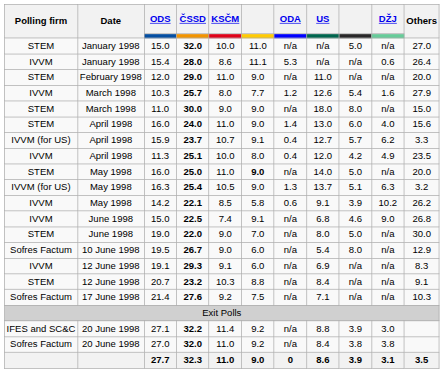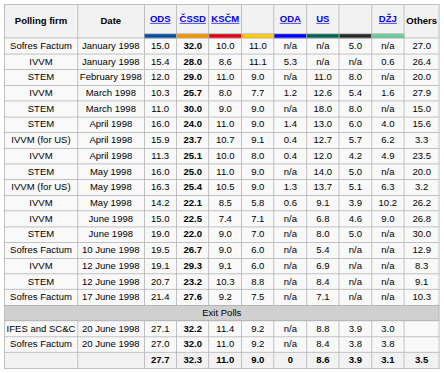15.0 / 32.0 | Polling firm: STEM -> Sofres Factum
29.0 | column 9: n/a -> 8.0
25.0 | column 6: bold -> normal
22.5 | column 6: 9.1 -> 7.1
26.7 | column 9: 8.0 -> n/a
